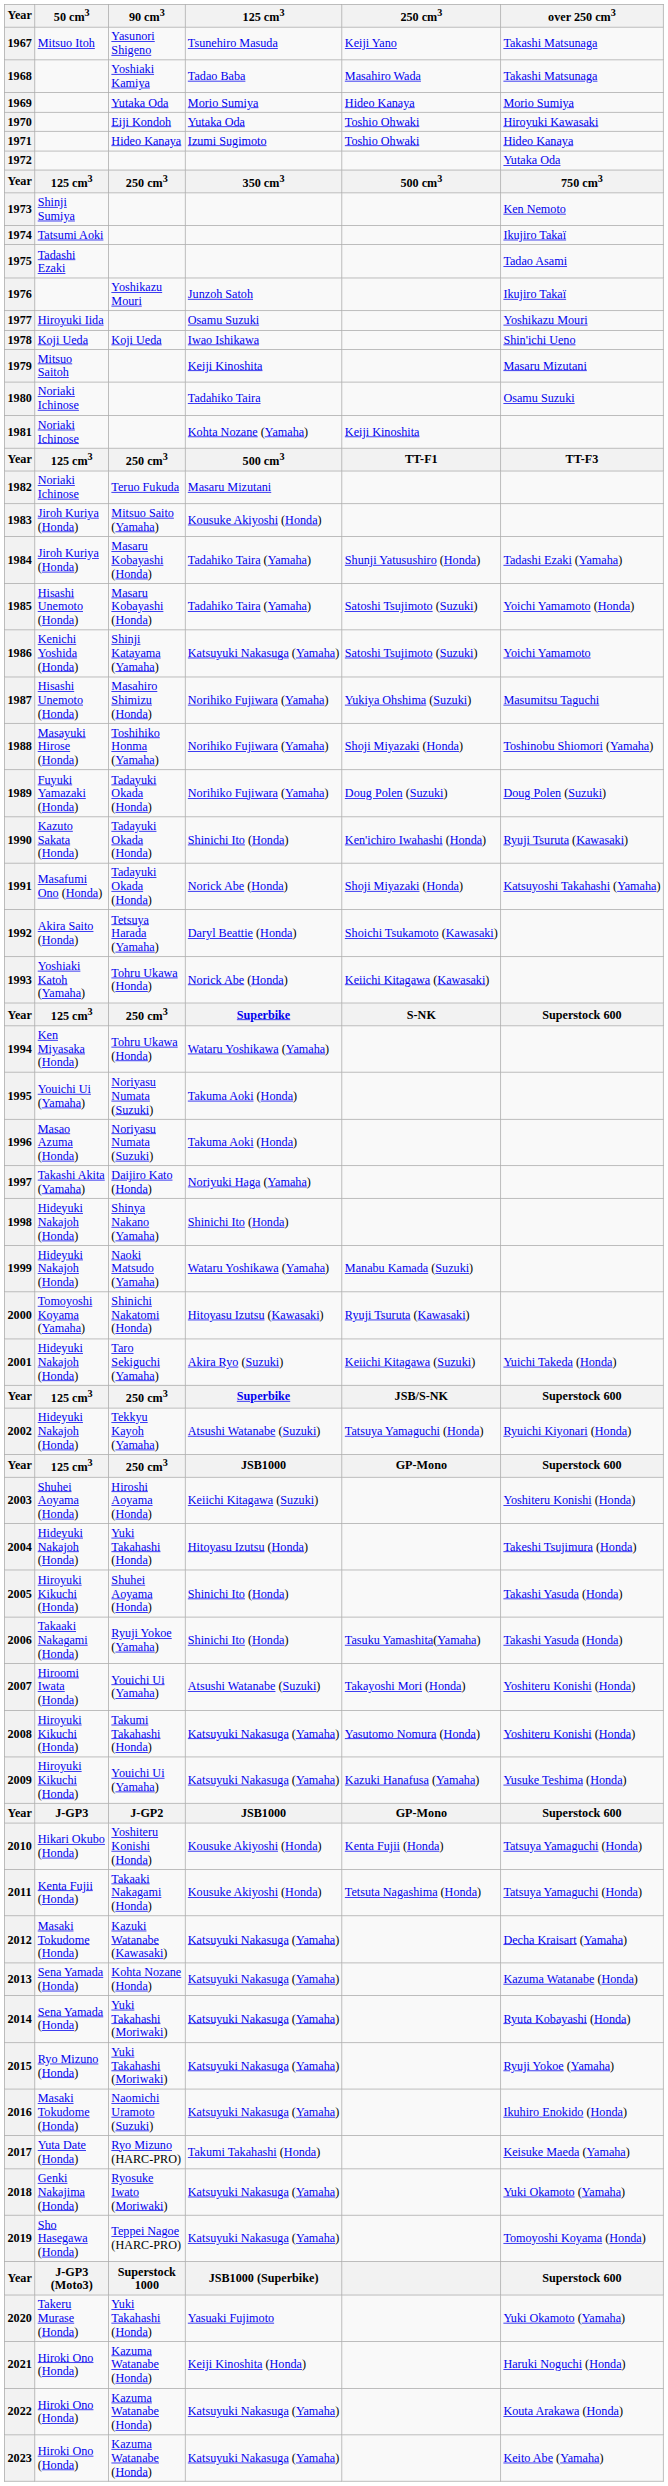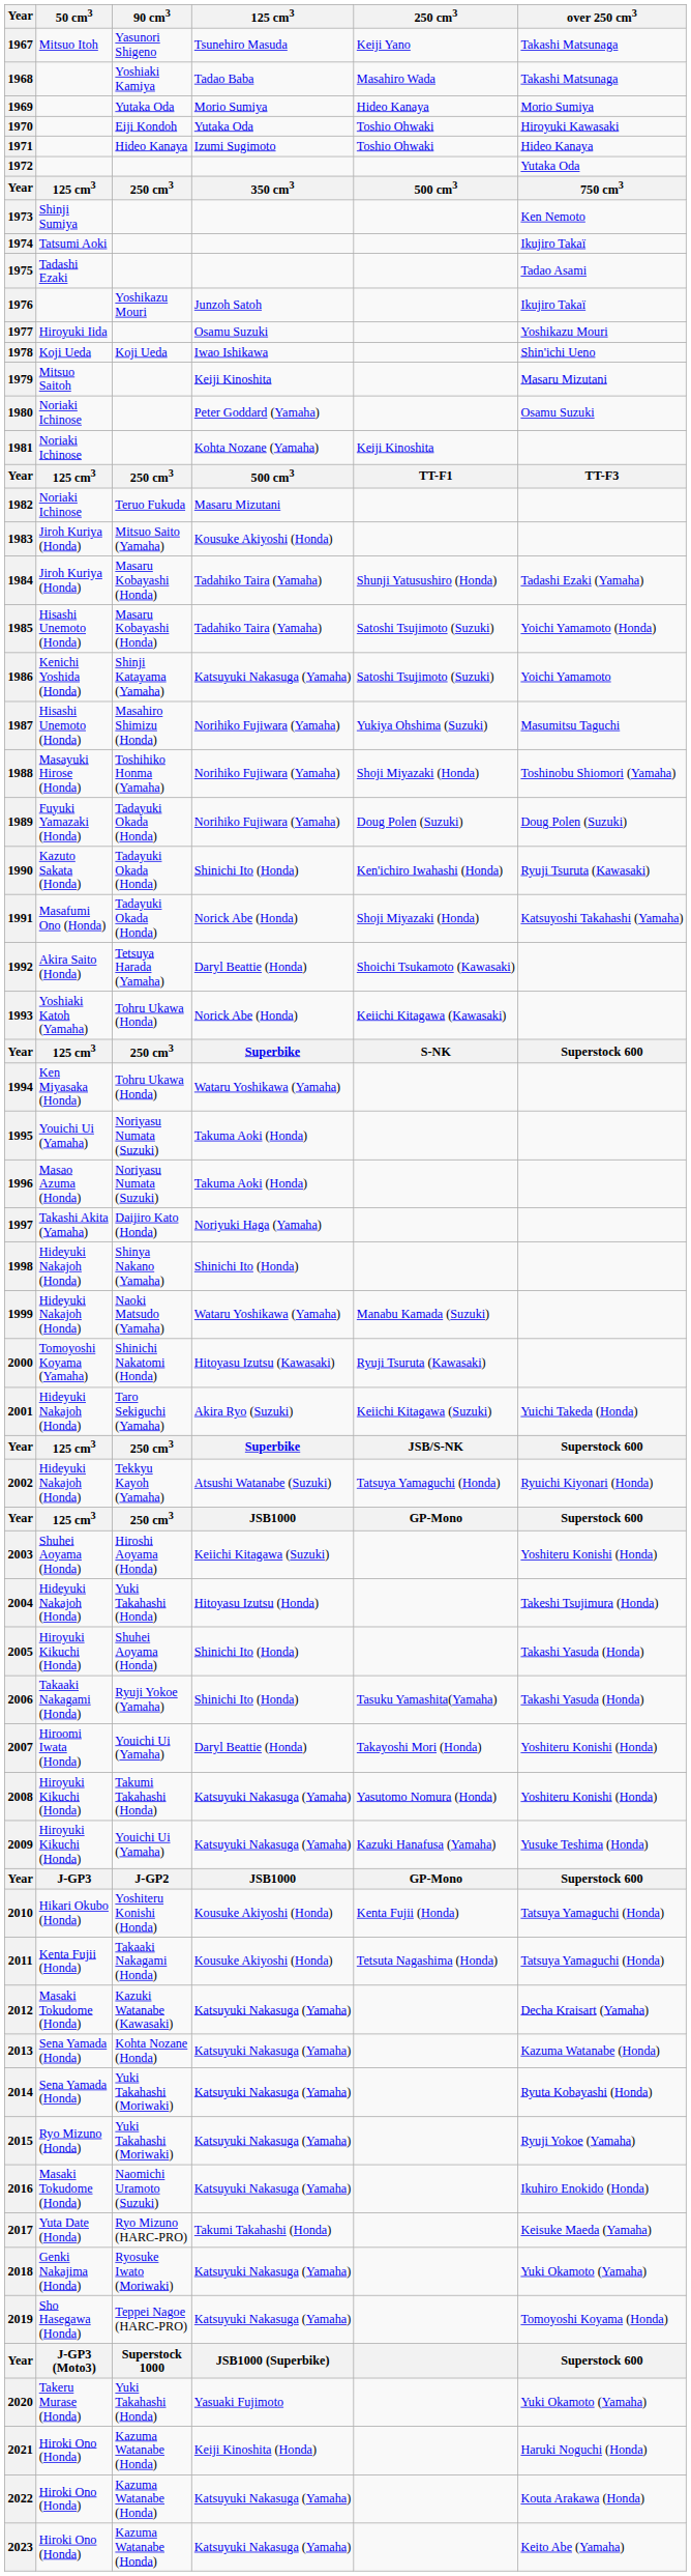1980 | 125 cm3: Tadahiko Taira -> Peter Goddard (Yamaha)
2007 | 125 cm3: Atsushi Watanabe (Suzuki) -> Daryl Beattie (Honda)
